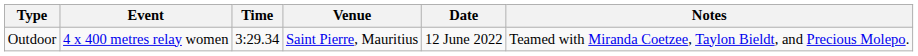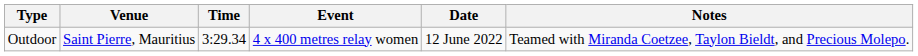columns swapped: Event <-> Venue
